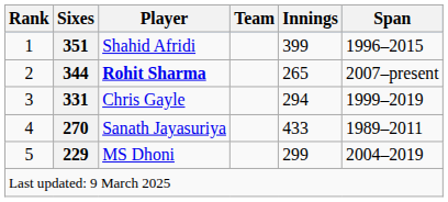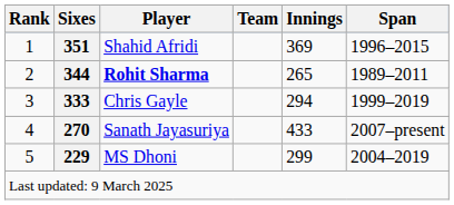Shahid Afridi | Innings: 399 -> 369
Rohit Sharma | Span: 2007–present -> 1989–2011
Chris Gayle | Sixes: 331 -> 333
Sanath Jayasuriya | Span: 1989–2011 -> 2007–present
